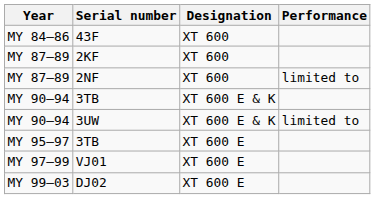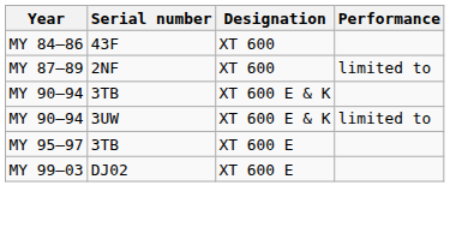- row: MY 87–89 | 2KF | XT 600
- row: MY 97–99 | VJ01 | XT 600 E
